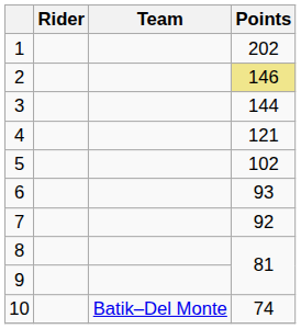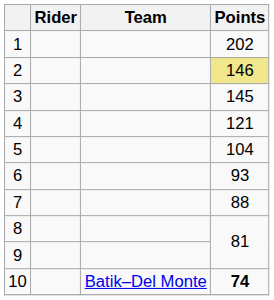3 | Points: 144 -> 145
5 | Points: 102 -> 104
7 | Points: 92 -> 88
10 | Points: normal -> bold
